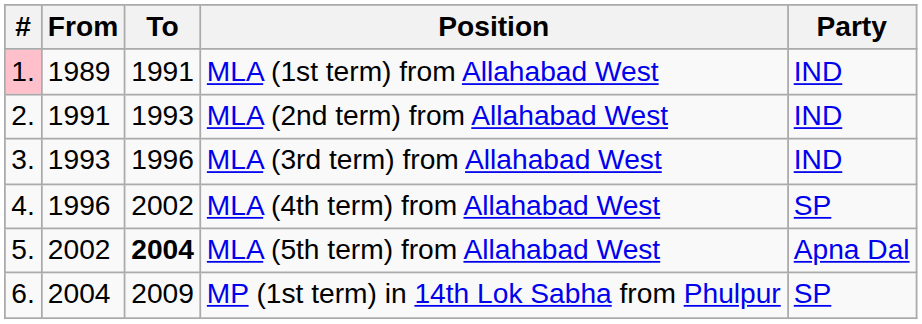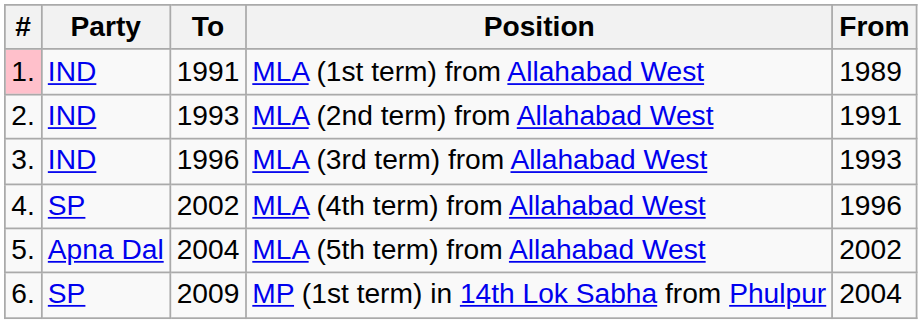columns swapped: From <-> Party
MLA (5th term) from Allahabad West | To: bold -> normal
